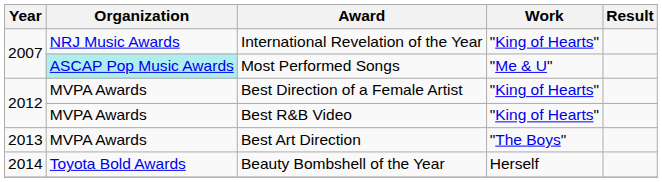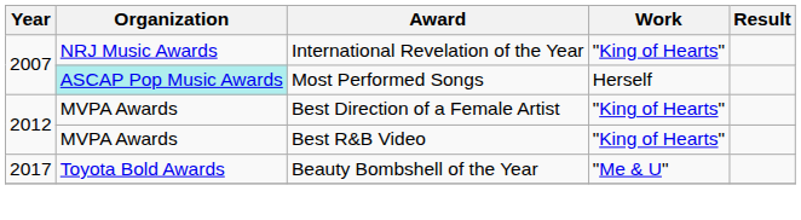Most Performed Songs | Work: "Me & U" -> Herself
- row: 2013 | MVPA Awards | Best Art Direction | "The Boys"
Beauty Bombshell of the Year | Year: 2014 -> 2017
Beauty Bombshell of the Year | Work: Herself -> "Me & U"
